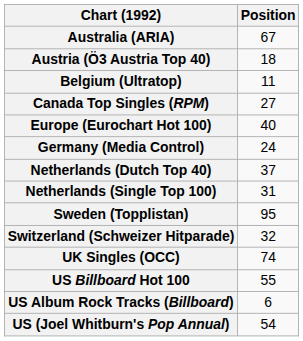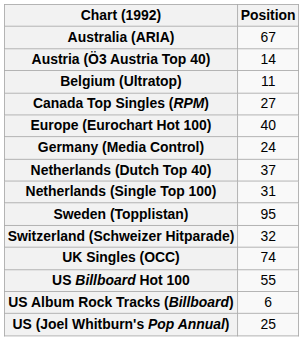Austria (Ö3 Austria Top 40) | Position: 18 -> 14
US (Joel Whitburn's Pop Annual) | Position: 54 -> 25
